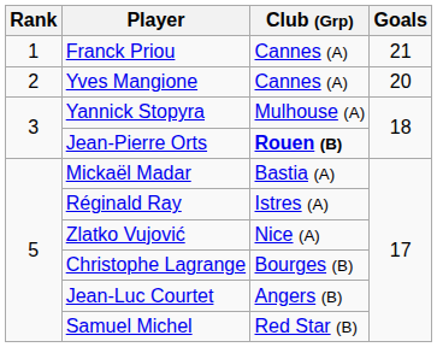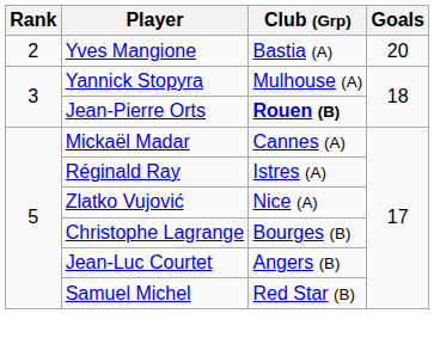- row: 1 | Franck Priou | Cannes (A) | 21
Yves Mangione | Club (Grp): Cannes (A) -> Bastia (A)
Mickaël Madar | Club (Grp): Bastia (A) -> Cannes (A)
